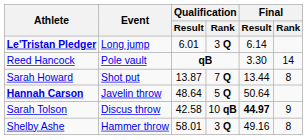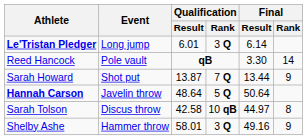Sarah Howard | Final / Rank: 8 -> 9
Sarah Tolson | Final / Result: bold -> normal
Sarah Tolson | Final / Rank: 9 -> 8
Shelby Ashe | Final / Rank: 8 -> 9
